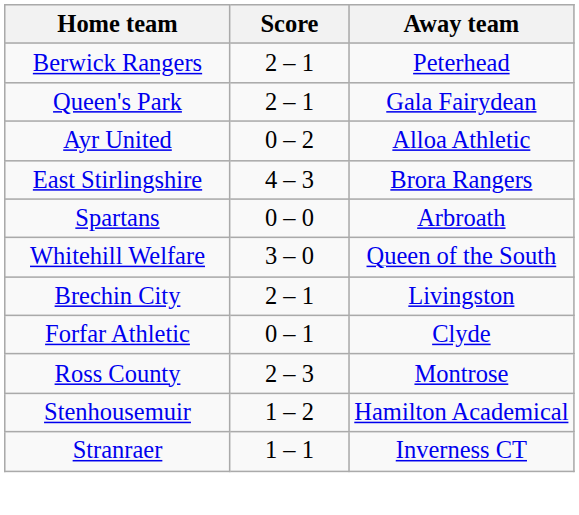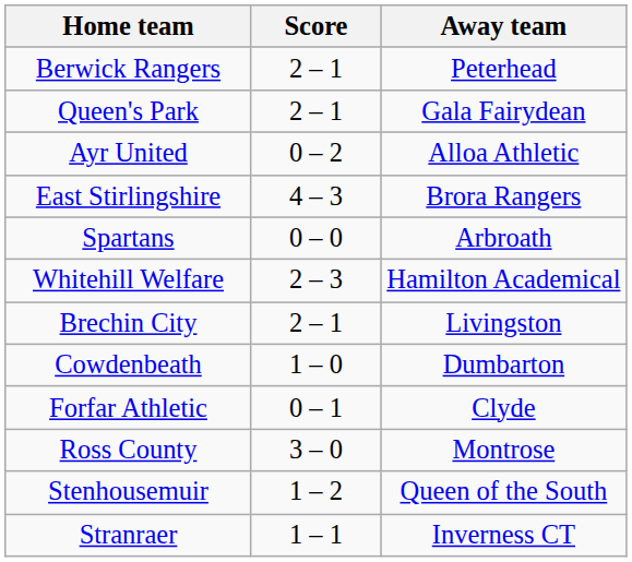Whitehill Welfare | Score: 3 – 0 -> 2 – 3
Whitehill Welfare | Away team: Queen of the South -> Hamilton Academical
+ row: Cowdenbeath | 1 – 0 | Dumbarton
Ross County | Score: 2 – 3 -> 3 – 0
Stenhousemuir | Away team: Hamilton Academical -> Queen of the South
